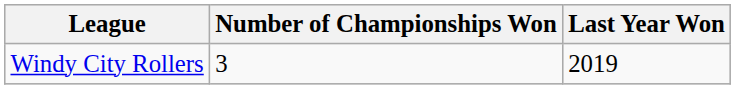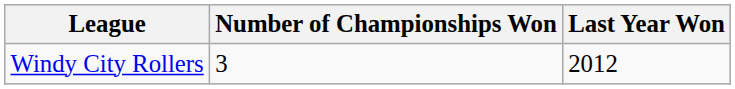Windy City Rollers | Last Year Won: 2019 -> 2012
